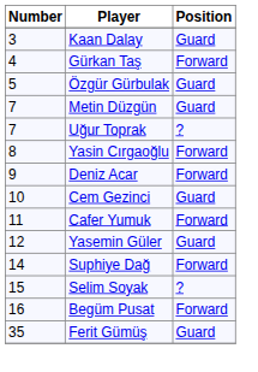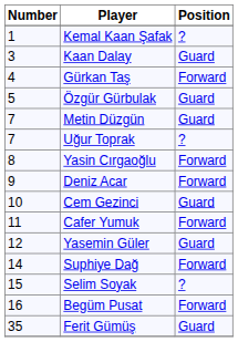+ row: 1 | Kemal Kaan Şafak | ?
